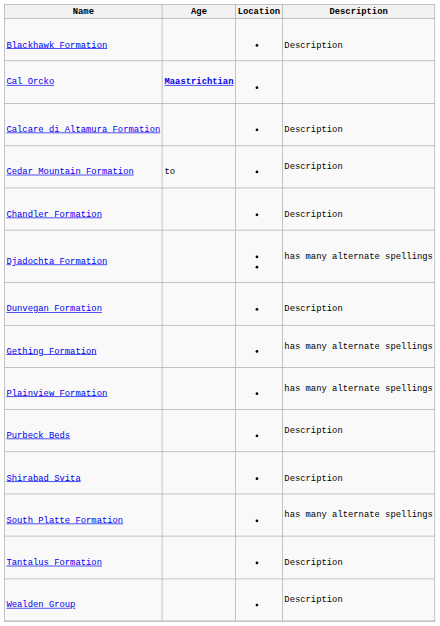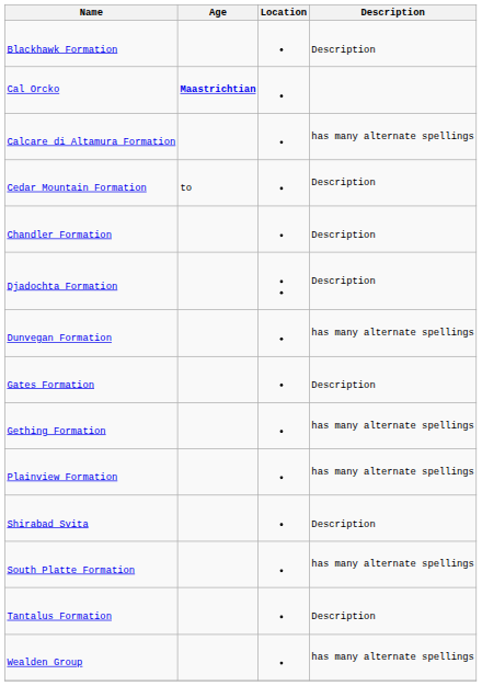Calcare di Altamura Formation | Description: Description -> has many alternate spellings
Djadochta Formation | Description: has many alternate spellings -> Description
Dunvegan Formation | Description: Description -> has many alternate spellings
+ row: Gates Formation | Description
- row: Purbeck Beds | Description
Wealden Group | Description: Description -> has many alternate spellings
